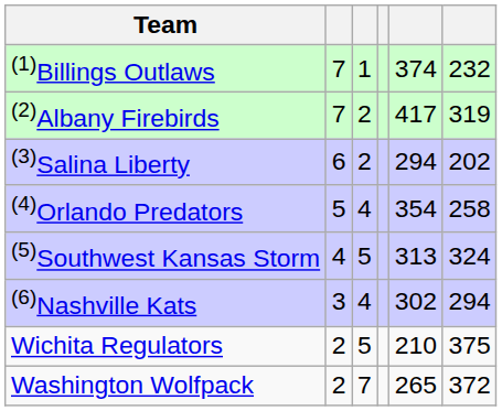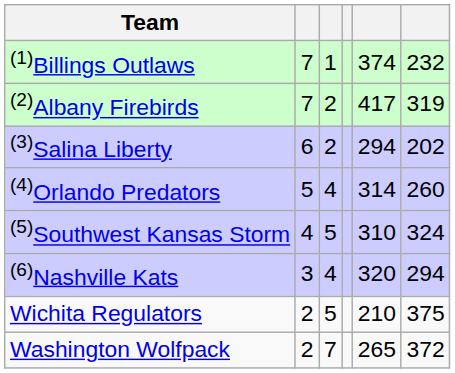(4)Orlando Predators | column 5: 354 -> 314
(4)Orlando Predators | column 6: 258 -> 260
(5)Southwest Kansas Storm | column 5: 313 -> 310
(6)Nashville Kats | column 5: 302 -> 320
